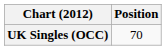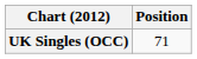UK Singles (OCC) | Position: 70 -> 71
